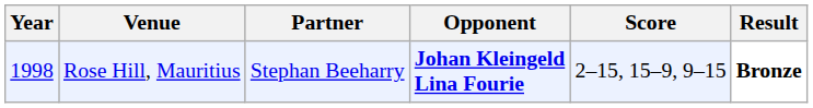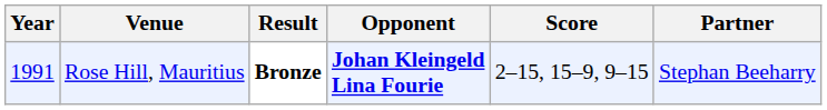columns swapped: Partner <-> Result
Rose Hill, Mauritius | Year: 1998 -> 1991
